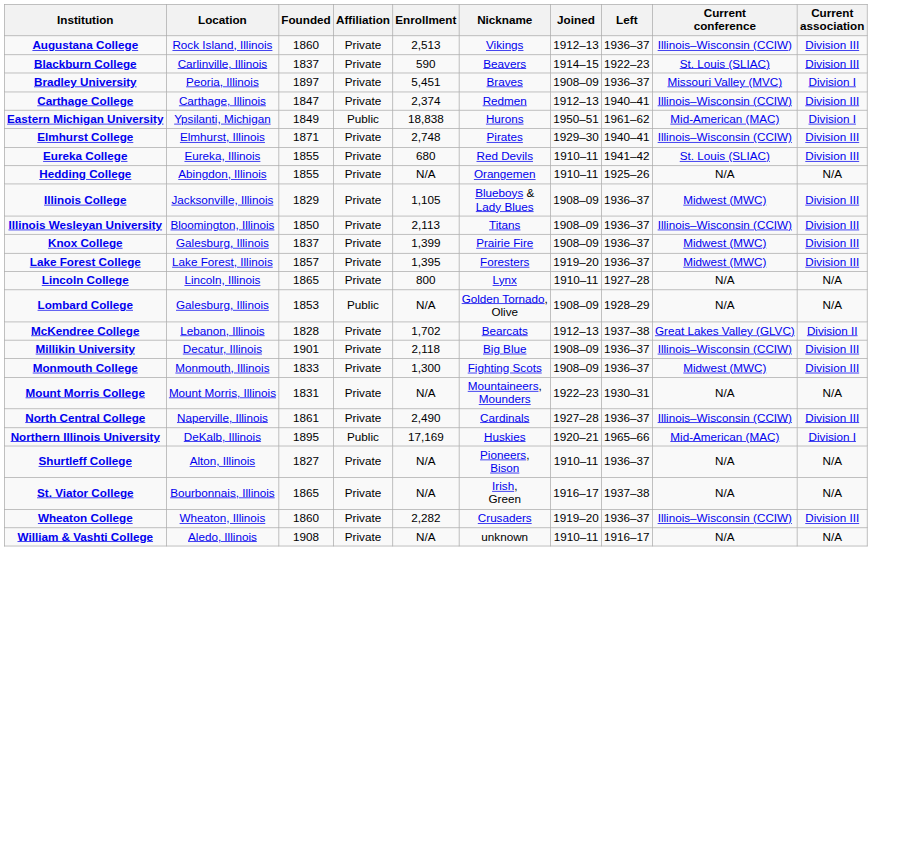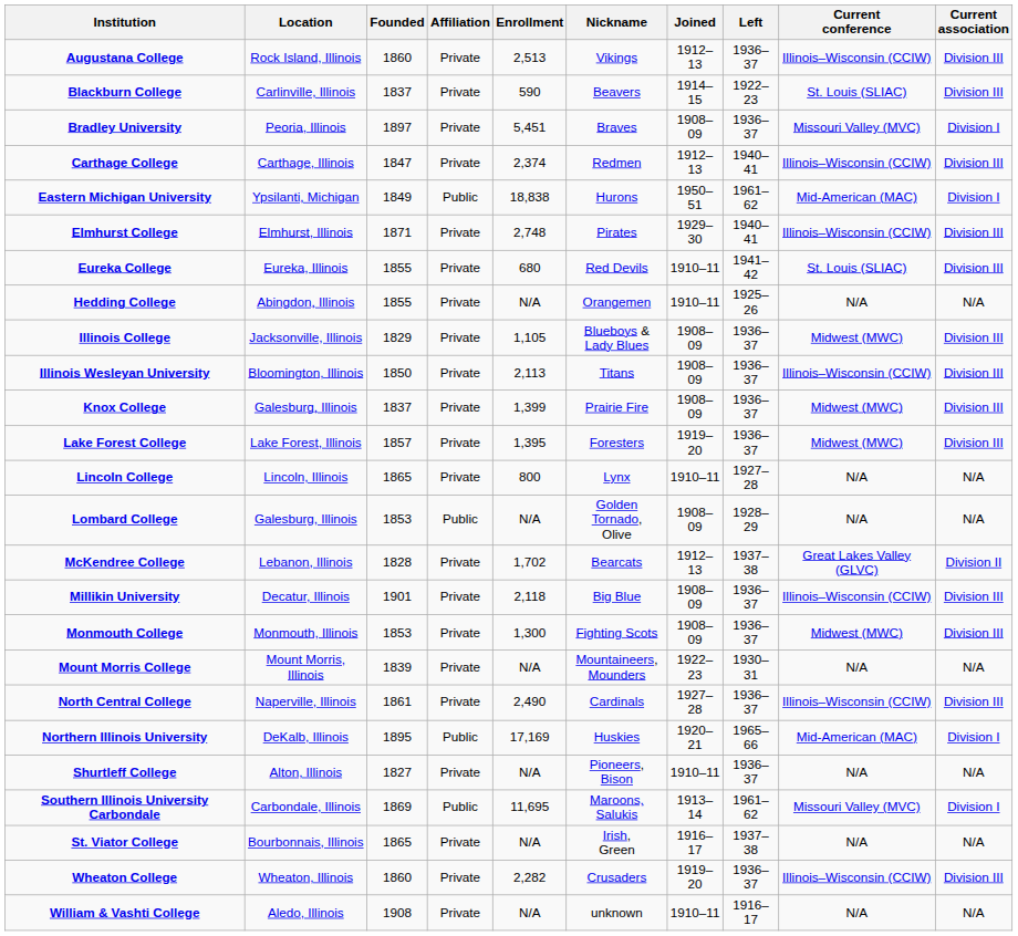Monmouth College | Founded: 1833 -> 1853
Mount Morris College | Founded: 1831 -> 1839
+ row: Southern Illinois University Carbondale | Carbondale, Illinois | 1869 | Public | 11,695 | Maroons, Salukis | 1913–14 | 1961–62 | Missouri Valley (MVC) | Division I
